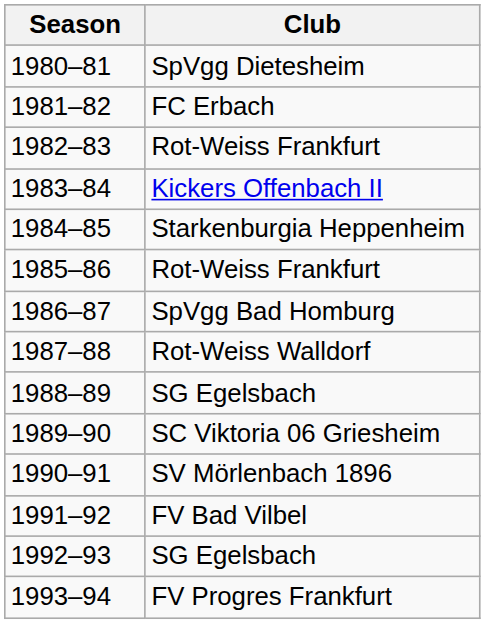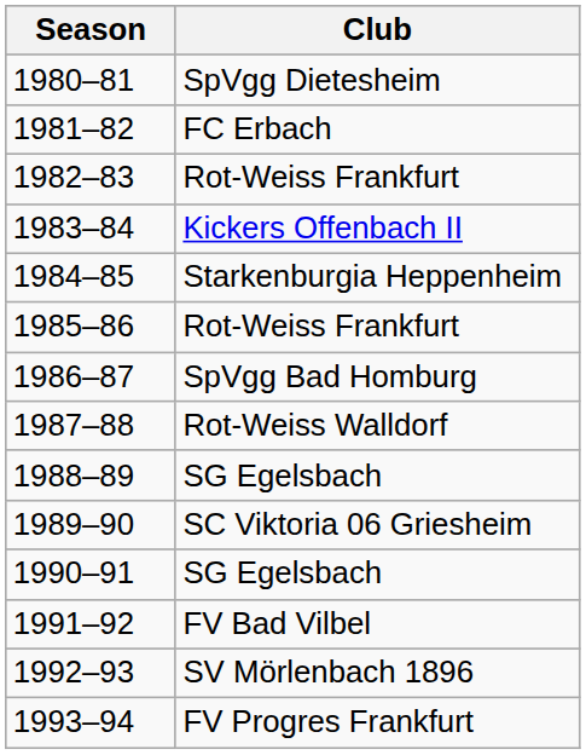1990–91 | Club: SV Mörlenbach 1896 -> SG Egelsbach
1992–93 | Club: SG Egelsbach -> SV Mörlenbach 1896
